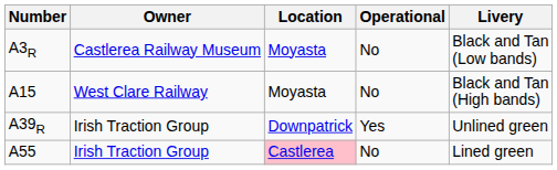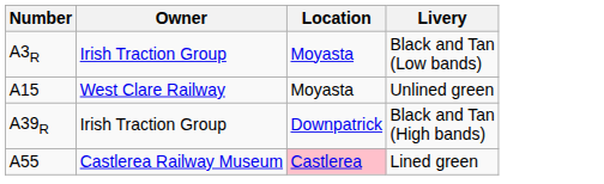- column: Operational | No | No | Yes | No
A3R | Owner: Castlerea Railway Museum -> Irish Traction Group
A15 | Livery: Black and Tan (High bands) -> Unlined green
A39R | Livery: Unlined green -> Black and Tan (High bands)
A55 | Owner: Irish Traction Group -> Castlerea Railway Museum
